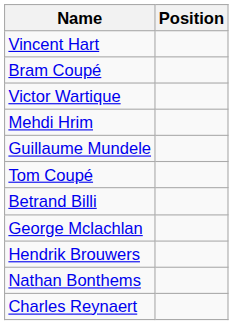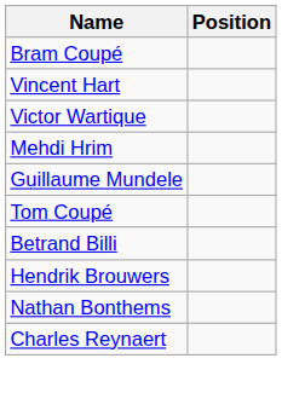rows swapped: Vincent Hart <-> Bram Coupé
- row: George Mclachlan
